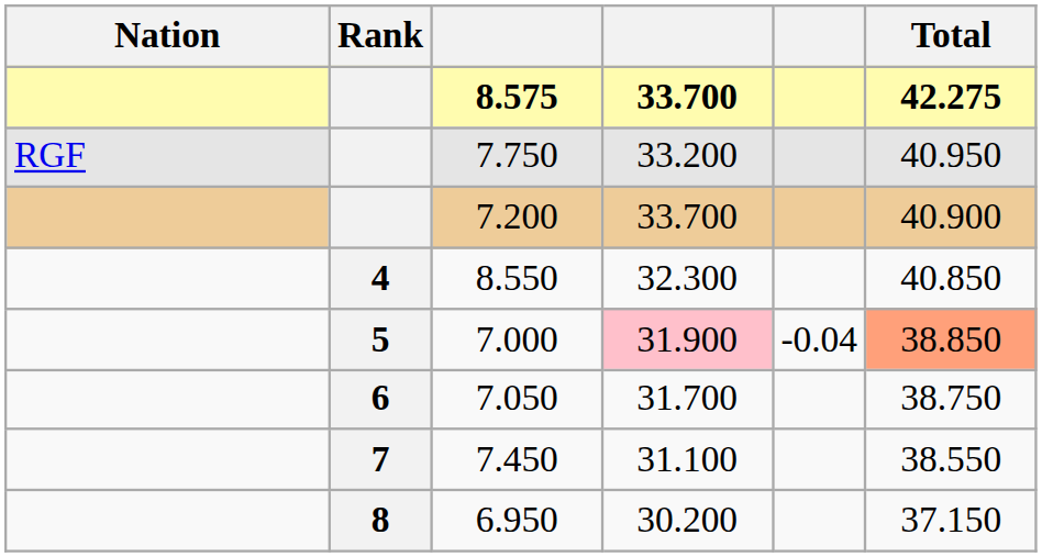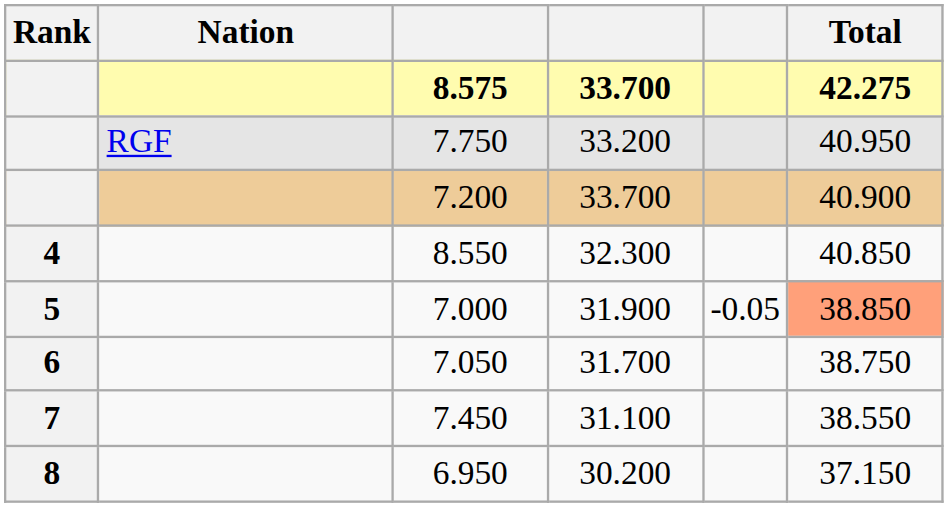columns swapped: Rank <-> Nation
7.000 | column 4: pink background -> no background
7.000 | column 5: -0.04 -> -0.05
